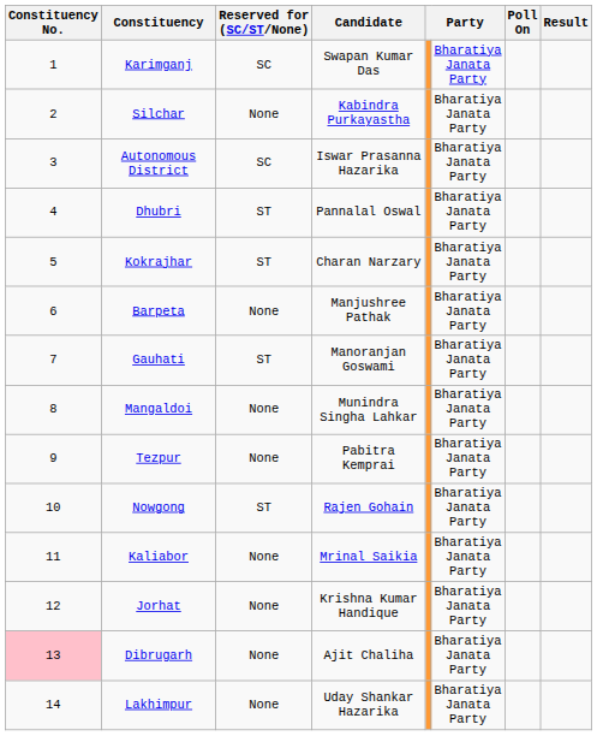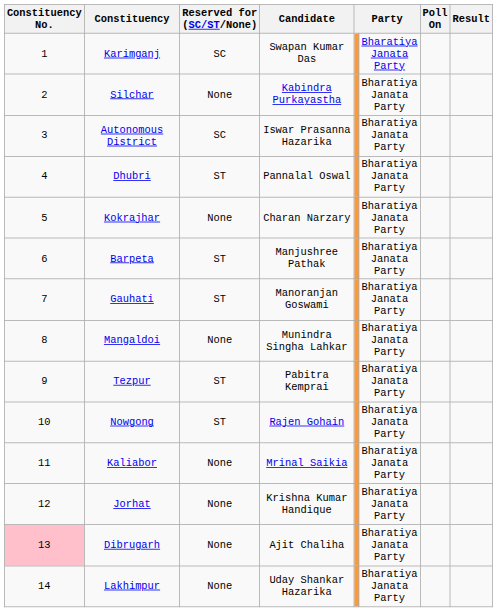Kokrajhar | Reserved for (SC/ST/None): ST -> None
Barpeta | Reserved for (SC/ST/None): None -> ST
Tezpur | Reserved for (SC/ST/None): None -> ST
